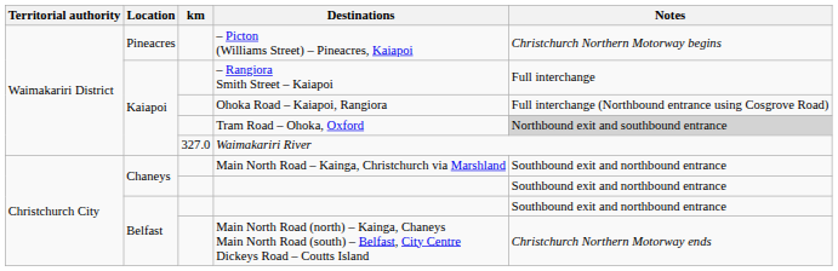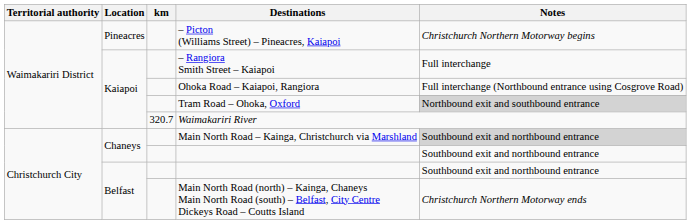Waimakariri River | km: 327.0 -> 320.7
Main North Road – Kainga, Christchurch via Marshland | Notes: no background -> lightgrey background
